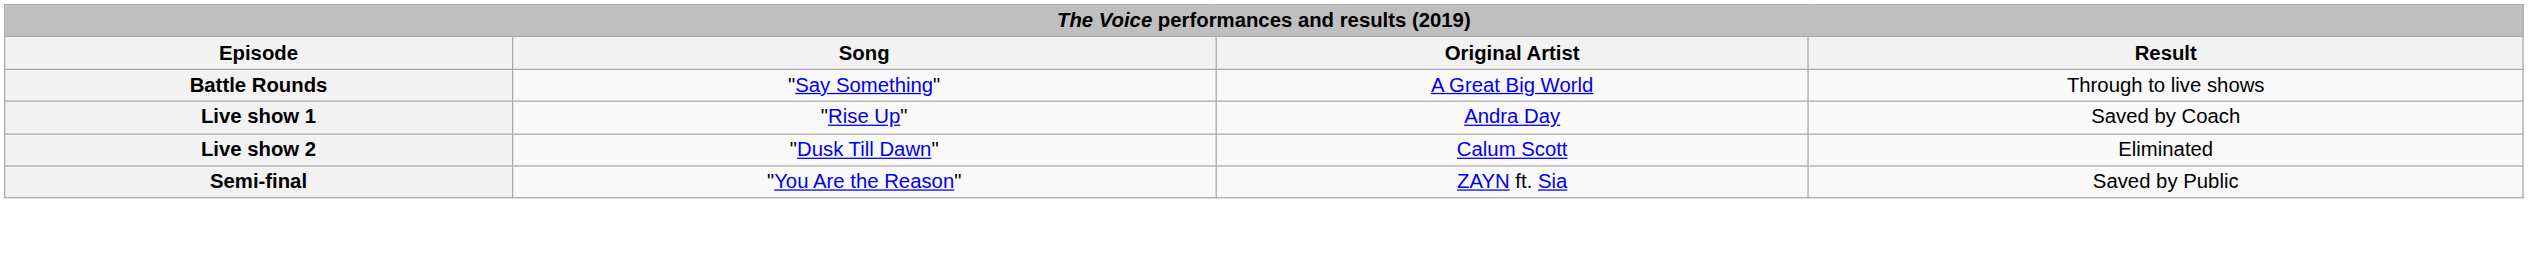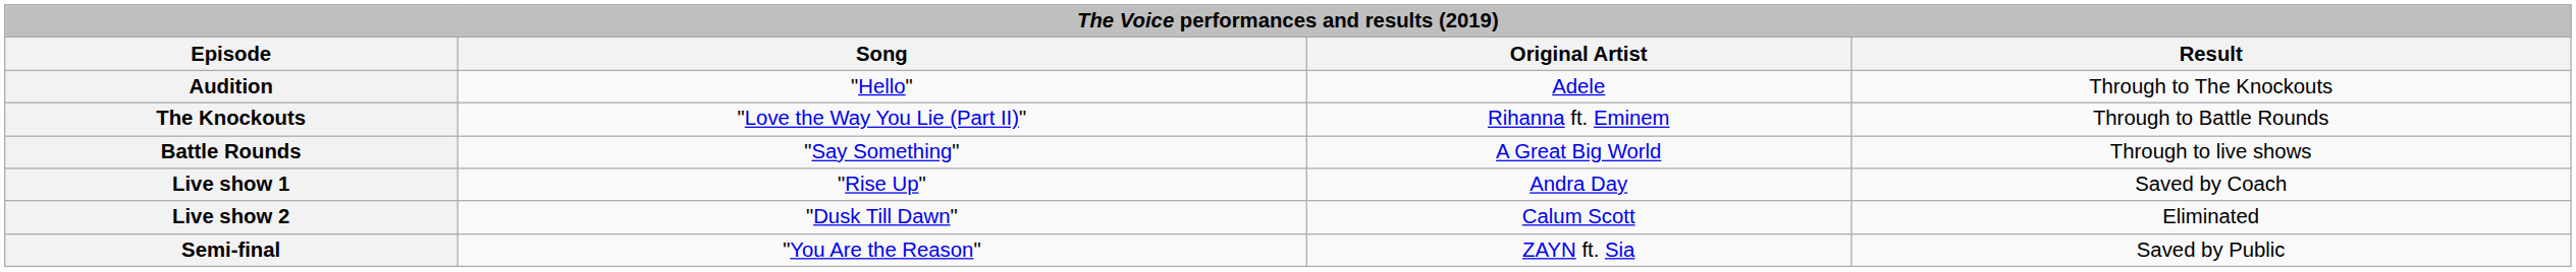+ row: Audition | "Hello" | Adele | Through to The Knockouts
+ row: The Knockouts | "Love the Way You Lie (Part II)" | Rihanna ft. Eminem | Through to Battle Rounds
